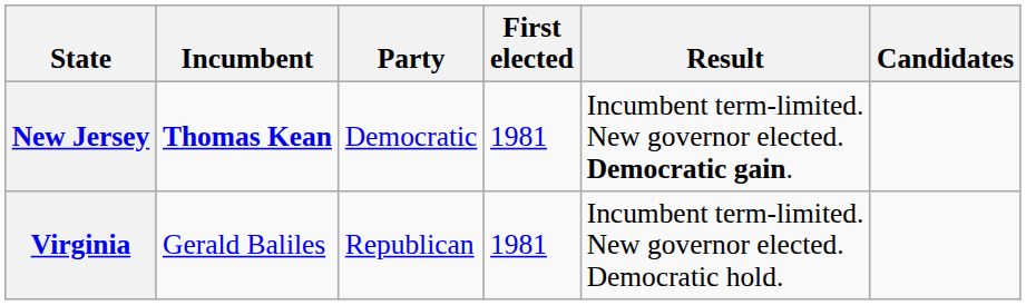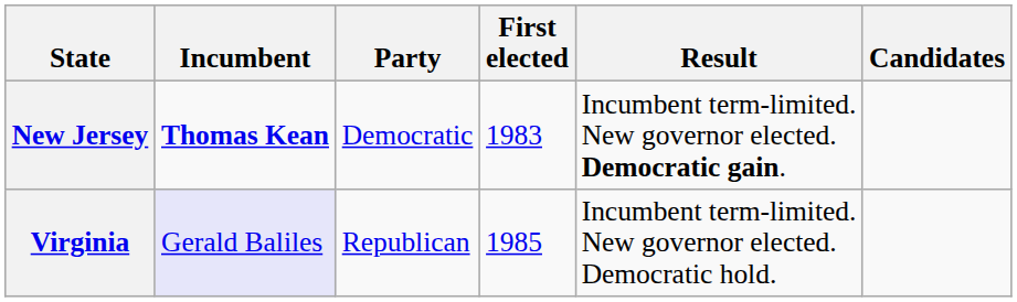New Jersey | First elected: 1981 -> 1983
Virginia | Incumbent: no background -> lavender background
Virginia | First elected: 1981 -> 1985
